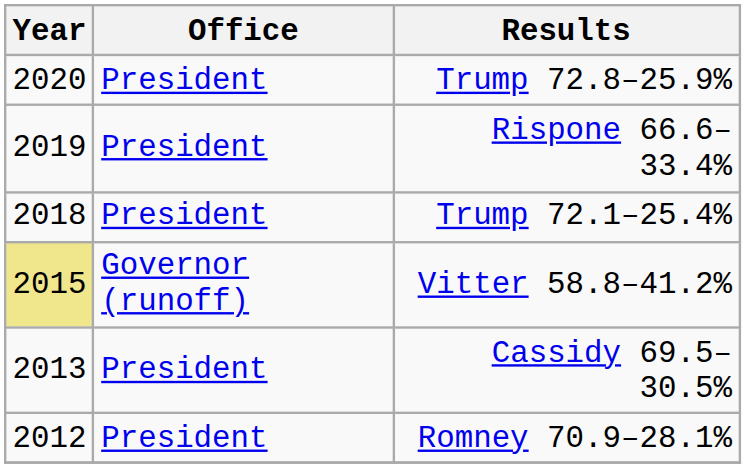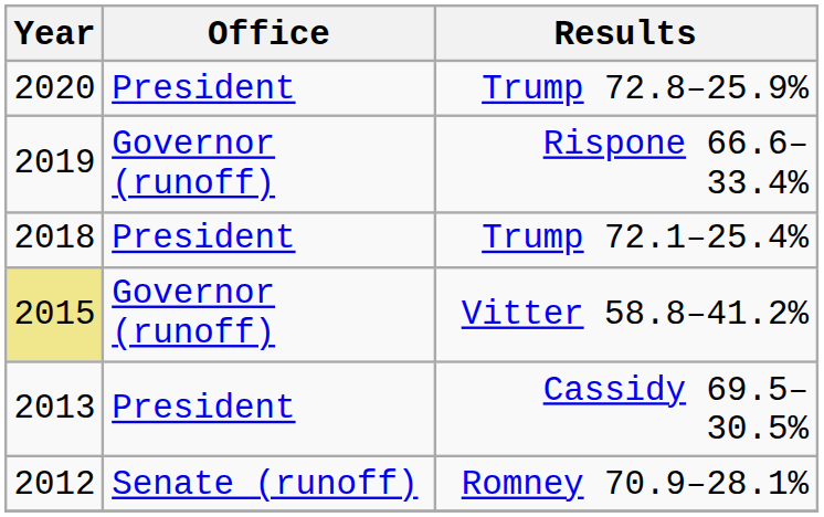Rispone 66.6–33.4% | Office: President -> Governor (runoff)
Romney 70.9–28.1% | Office: President -> Senate (runoff)
